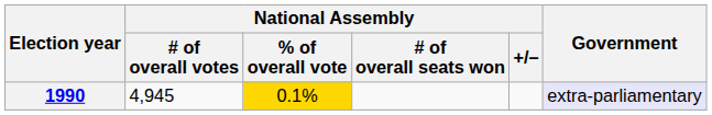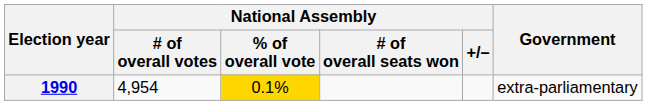1990 | National Assembly / # of overall votes: 4,945 -> 4,954
1990 | Government: lavender background -> no background
